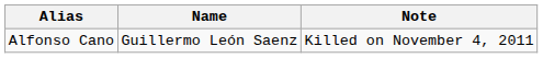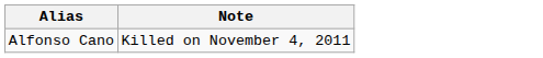- column: Name | Guillermo León Saenz
